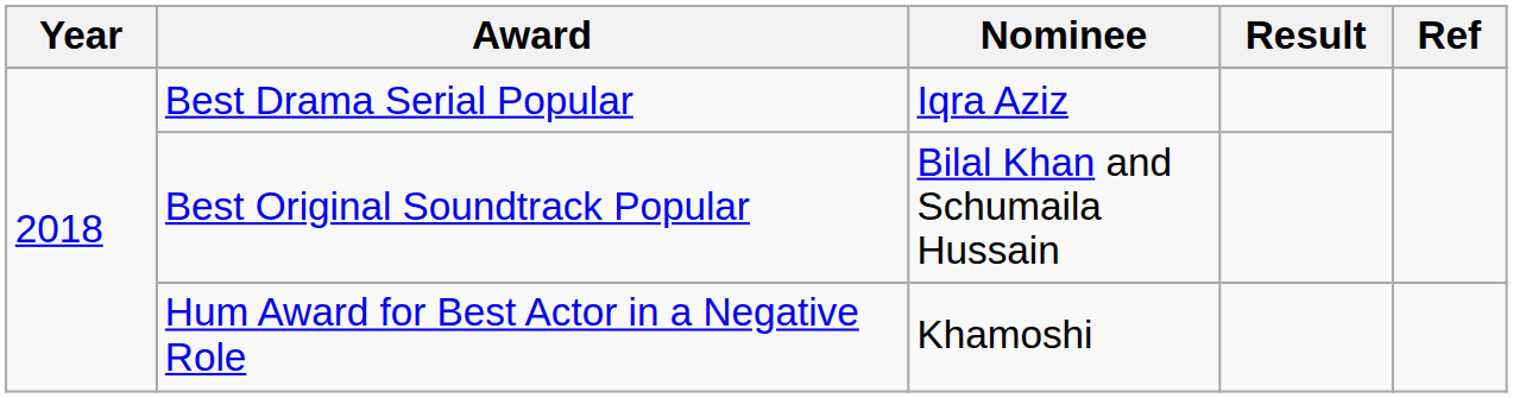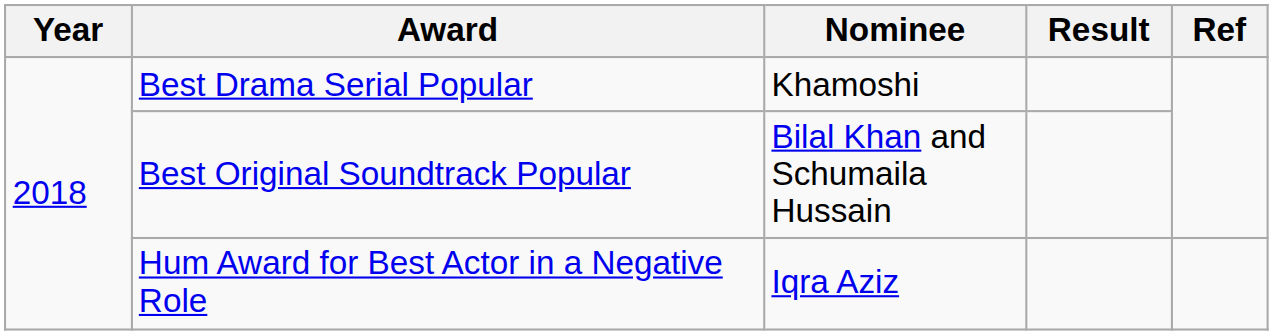Best Drama Serial Popular | Nominee: Iqra Aziz -> Khamoshi
Hum Award for Best Actor in a Negative Role | Nominee: Khamoshi -> Iqra Aziz
